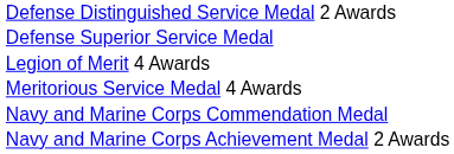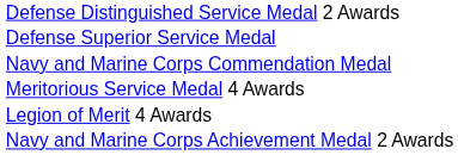rows swapped: Legion of Merit 4 Awards <-> Navy and Marine Corps Commendation Medal
